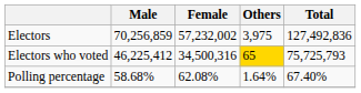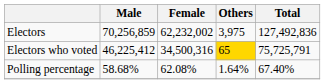Electors | Female: 57,232,002 -> 62,232,002
Electors who voted | Total: 75,725,793 -> 75,725,791
